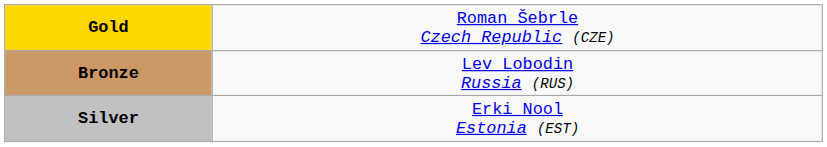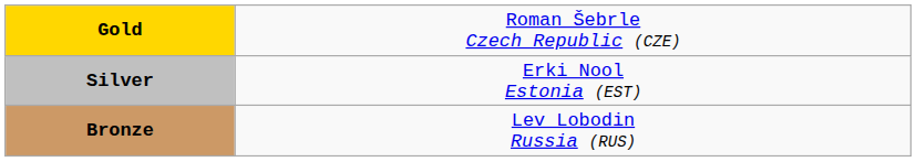rows swapped: Silver <-> Bronze
